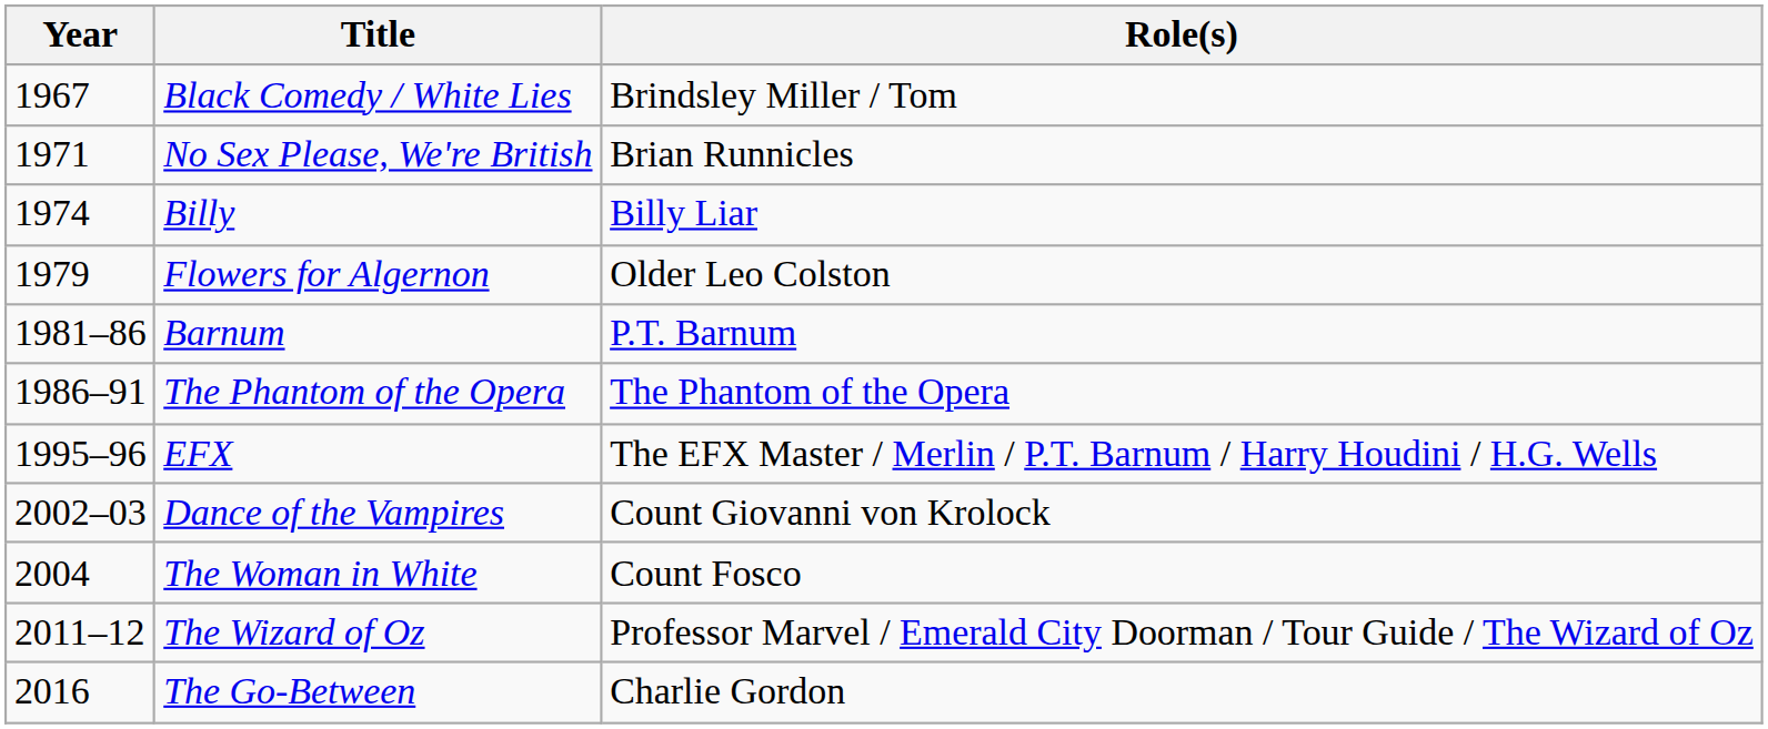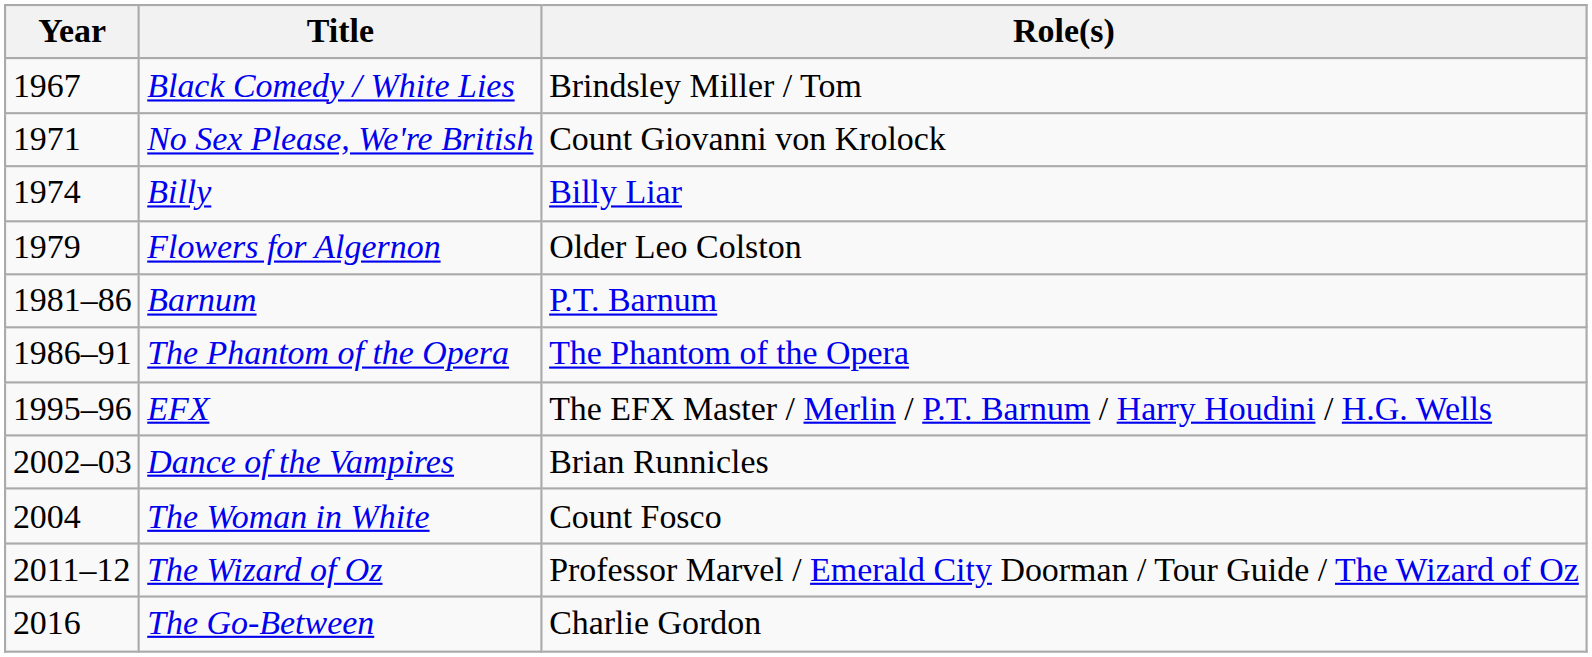No Sex Please, We're British | Role(s): Brian Runnicles -> Count Giovanni von Krolock
Dance of the Vampires | Role(s): Count Giovanni von Krolock -> Brian Runnicles
